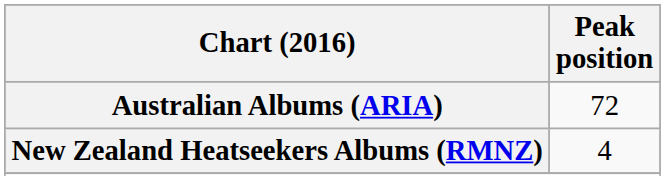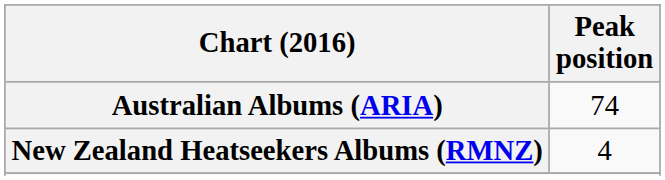Australian Albums (ARIA) | Peak position: 72 -> 74
